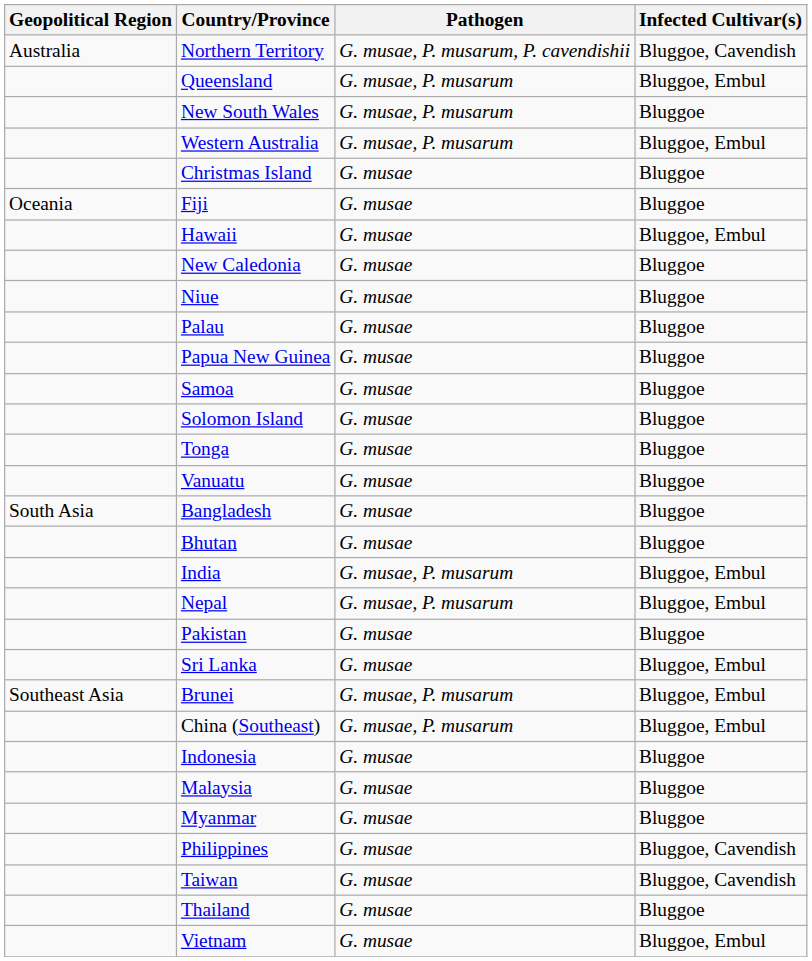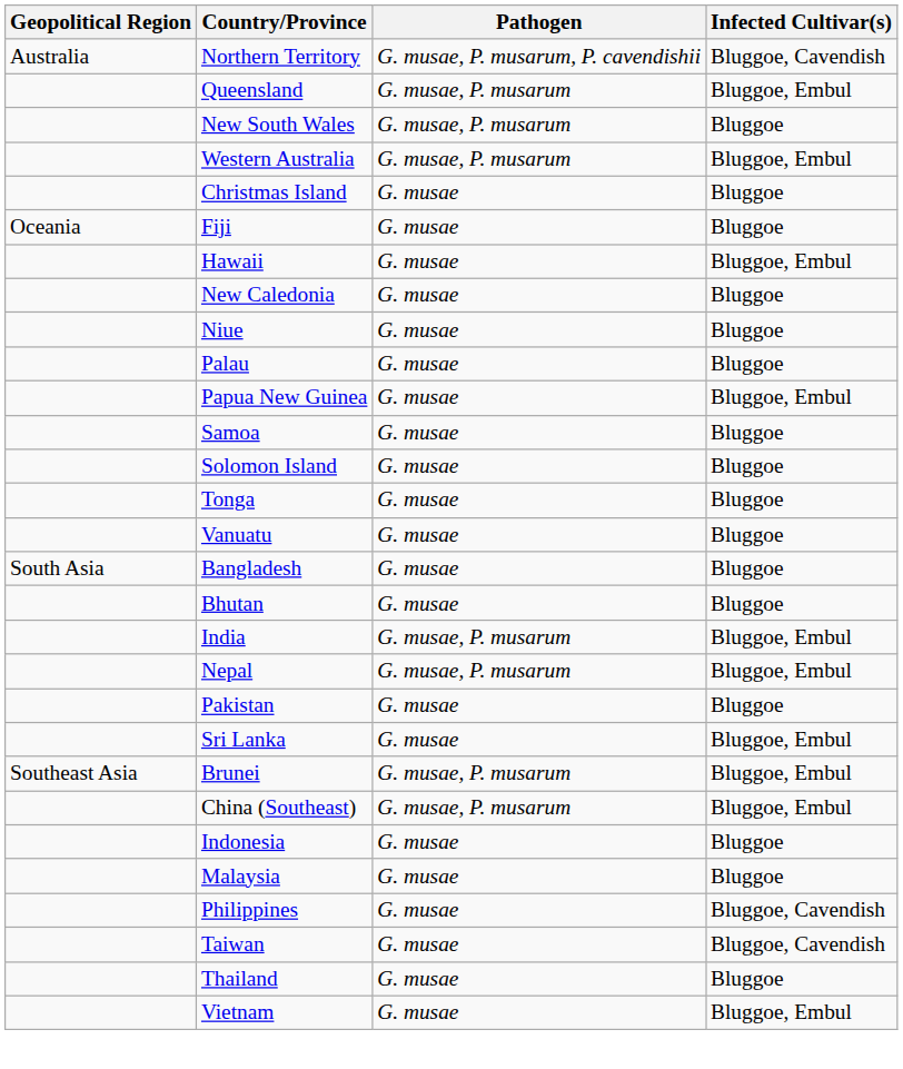Papua New Guinea | Infected Cultivar(s): Bluggoe -> Bluggoe, Embul
- row: Myanmar | G. musae | Bluggoe
